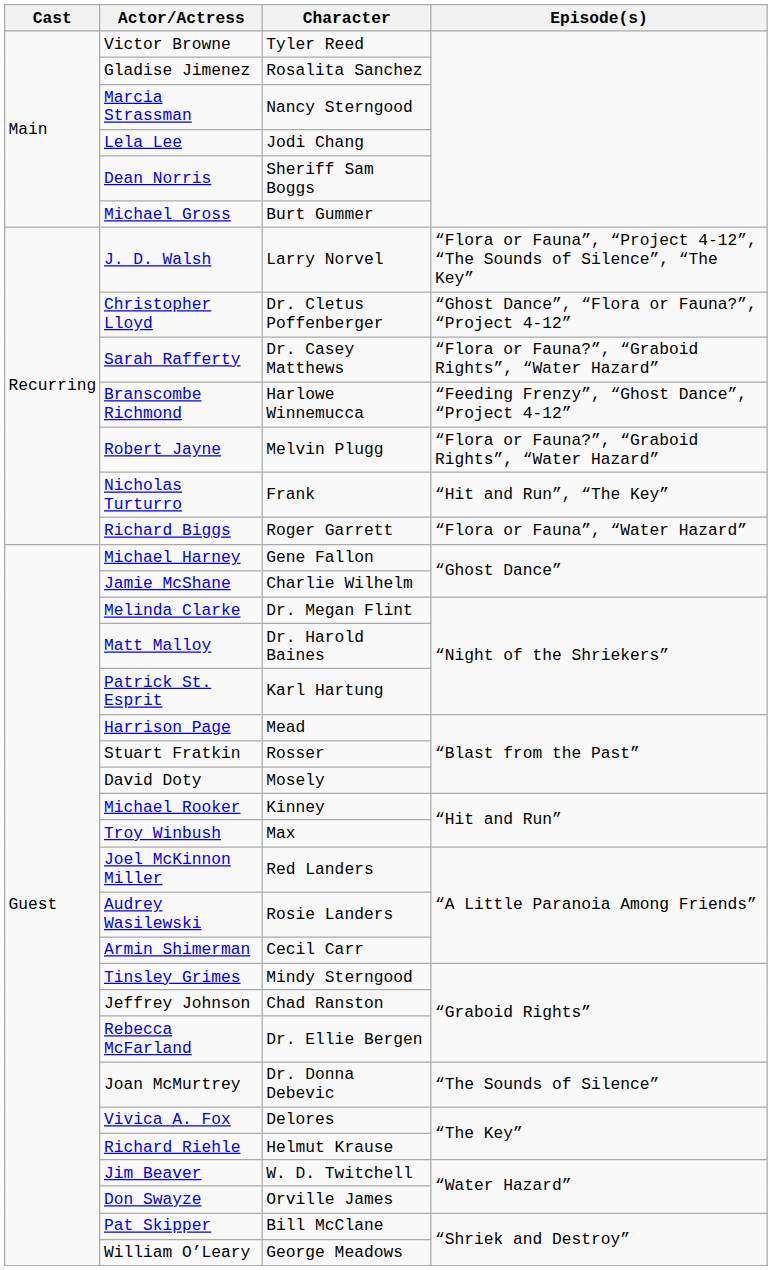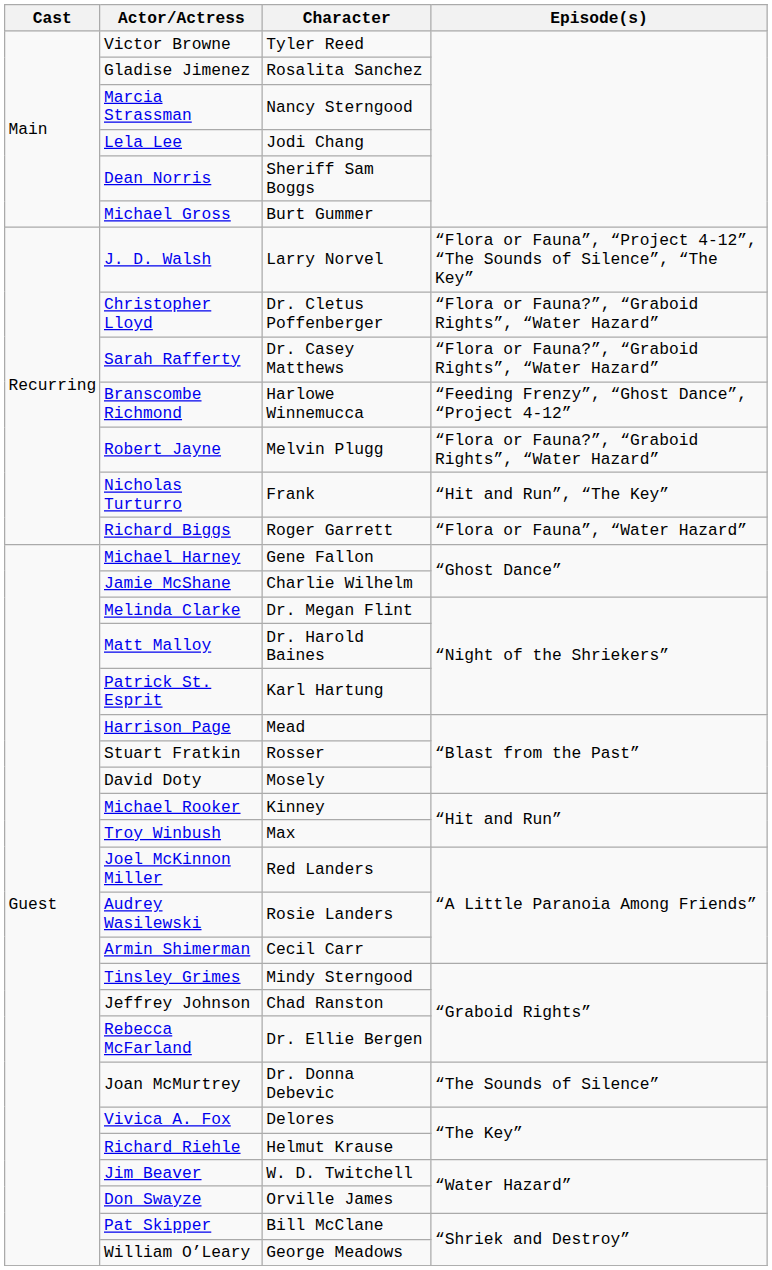Christopher Lloyd | Episode(s): “Ghost Dance”, “Flora or Fauna?”, “Project 4-12” -> “Flora or Fauna?”, “Graboid Rights”, “Water Hazard”
